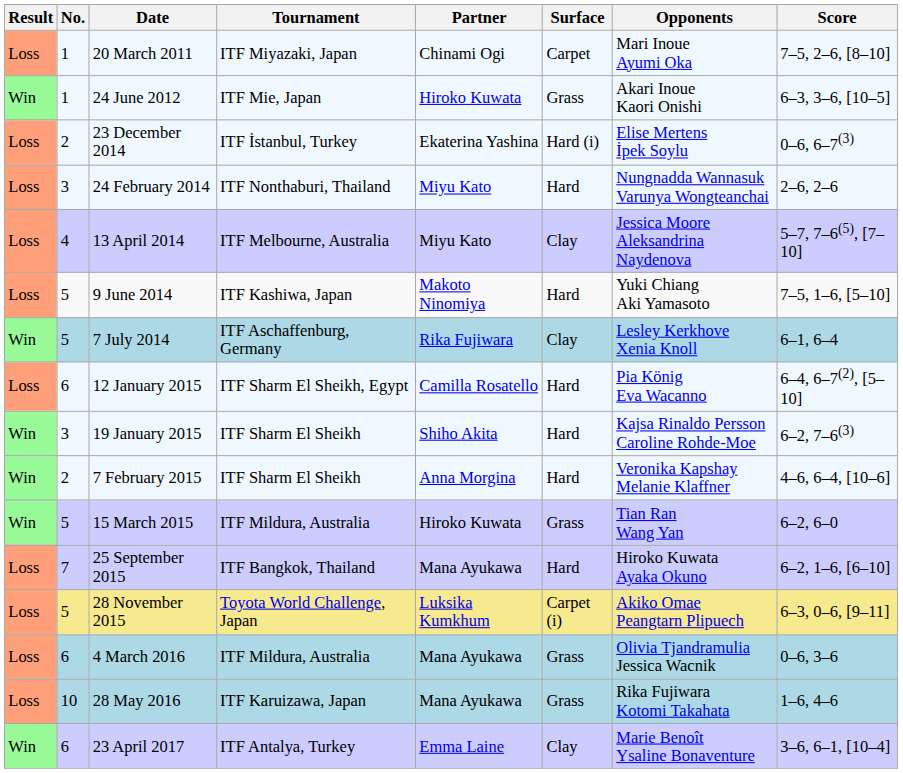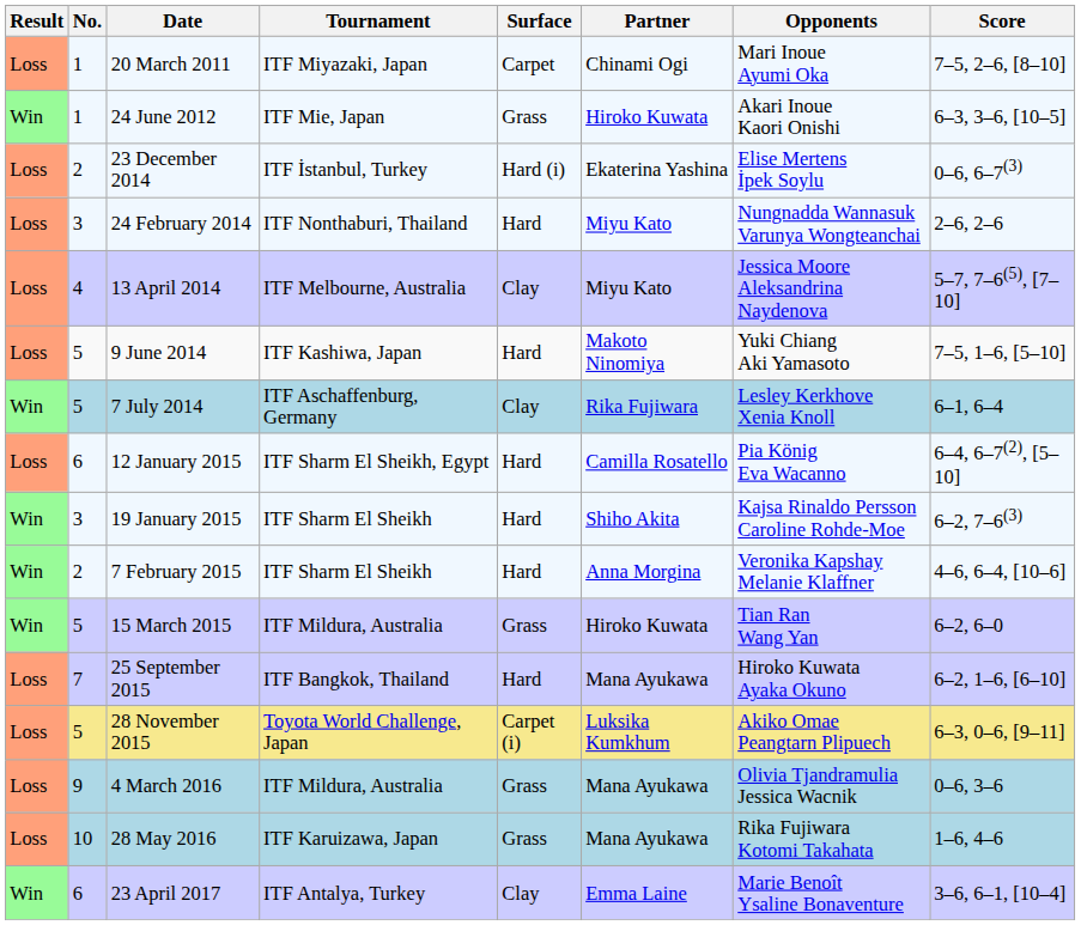columns swapped: Surface <-> Partner
4 March 2016 | No.: 6 -> 9
